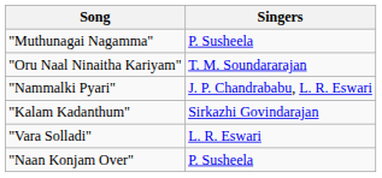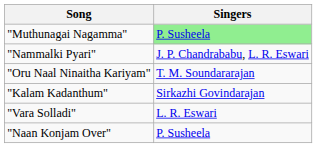"Muthunagai Nagamma" | Singers: no background -> lightgreen background
rows swapped: "Oru Naal Ninaitha Kariyam" <-> "Nammalki Pyari"
